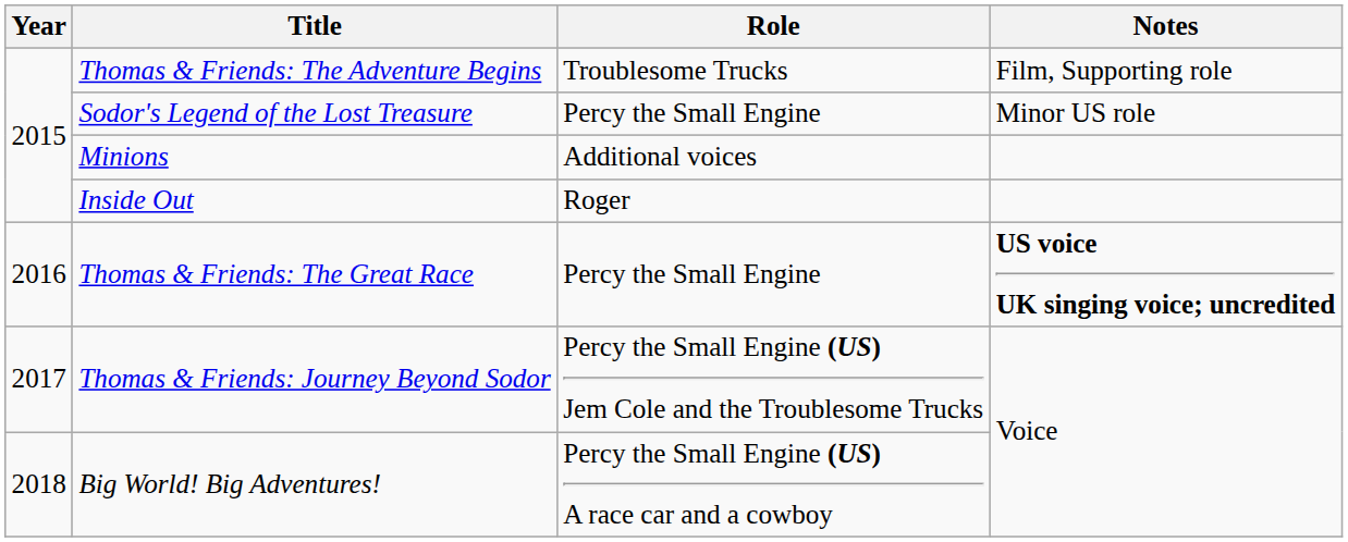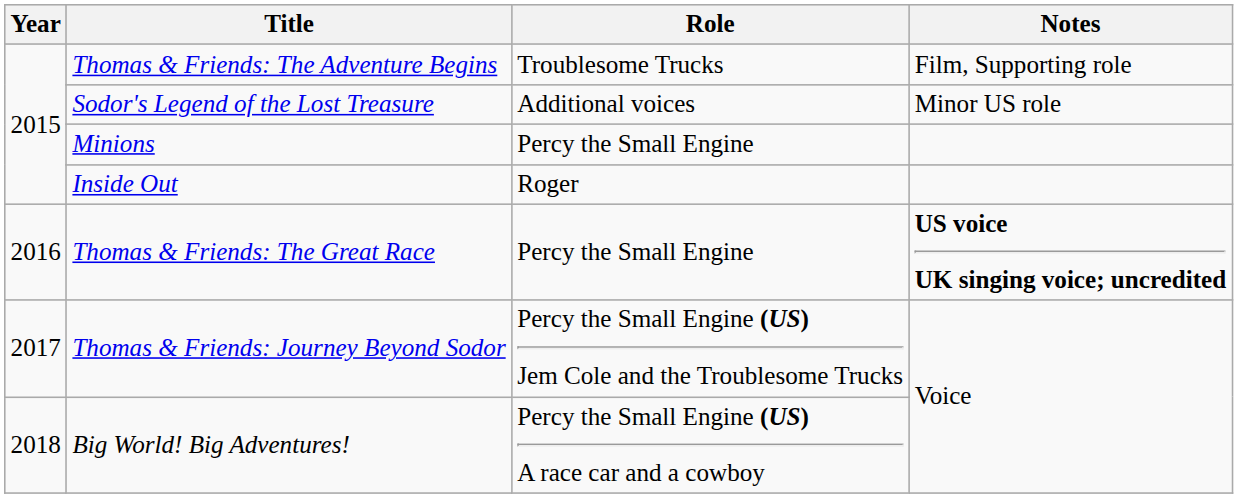Sodor's Legend of the Lost Treasure | Role: Percy the Small Engine -> Additional voices
Minions | Role: Additional voices -> Percy the Small Engine
